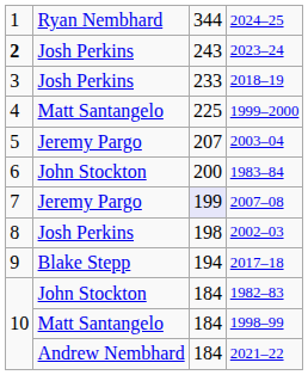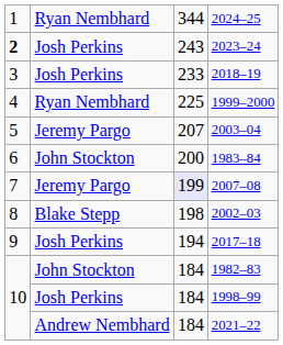1999–2000 | column 2: Matt Santangelo -> Ryan Nembhard
2002–03 | column 2: Josh Perkins -> Blake Stepp
2017–18 | column 2: Blake Stepp -> Josh Perkins
1998–99 | column 2: Matt Santangelo -> Josh Perkins
